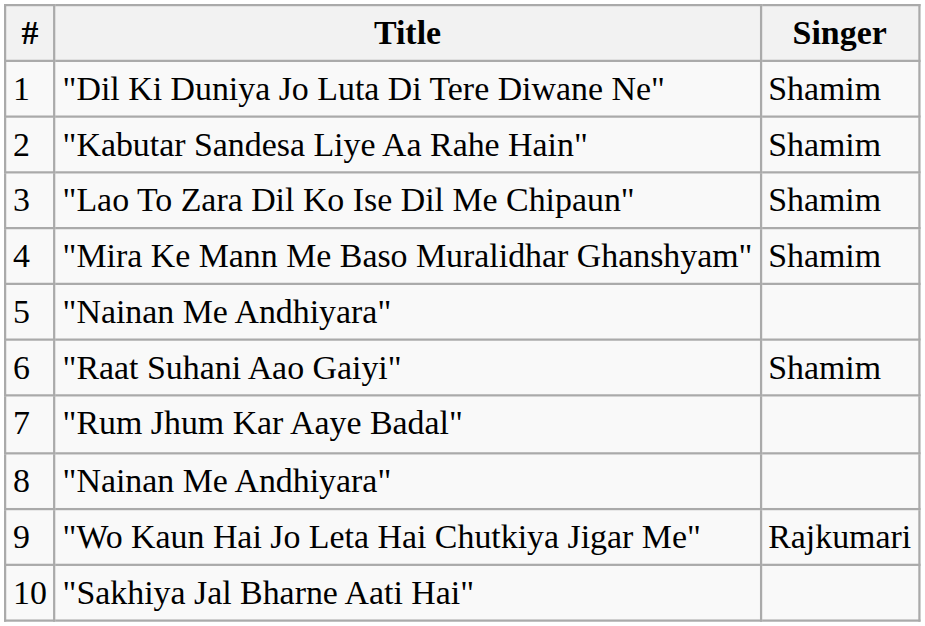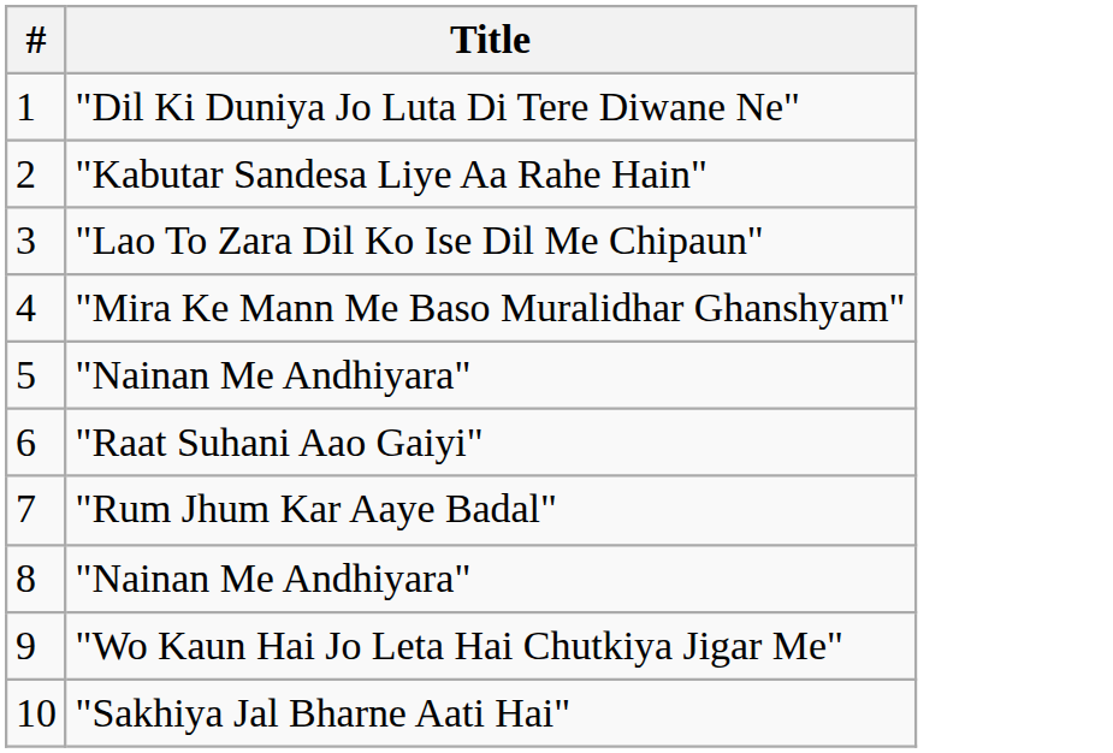- column: Singer | Shamim | Shamim | Shamim | Shamim | Shamim | Rajkumari
